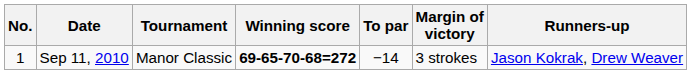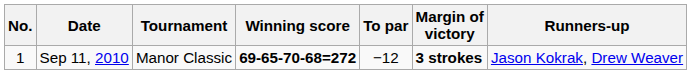Sep 11, 2010 | To par: −14 -> −12
Sep 11, 2010 | Margin of victory: normal -> bold
